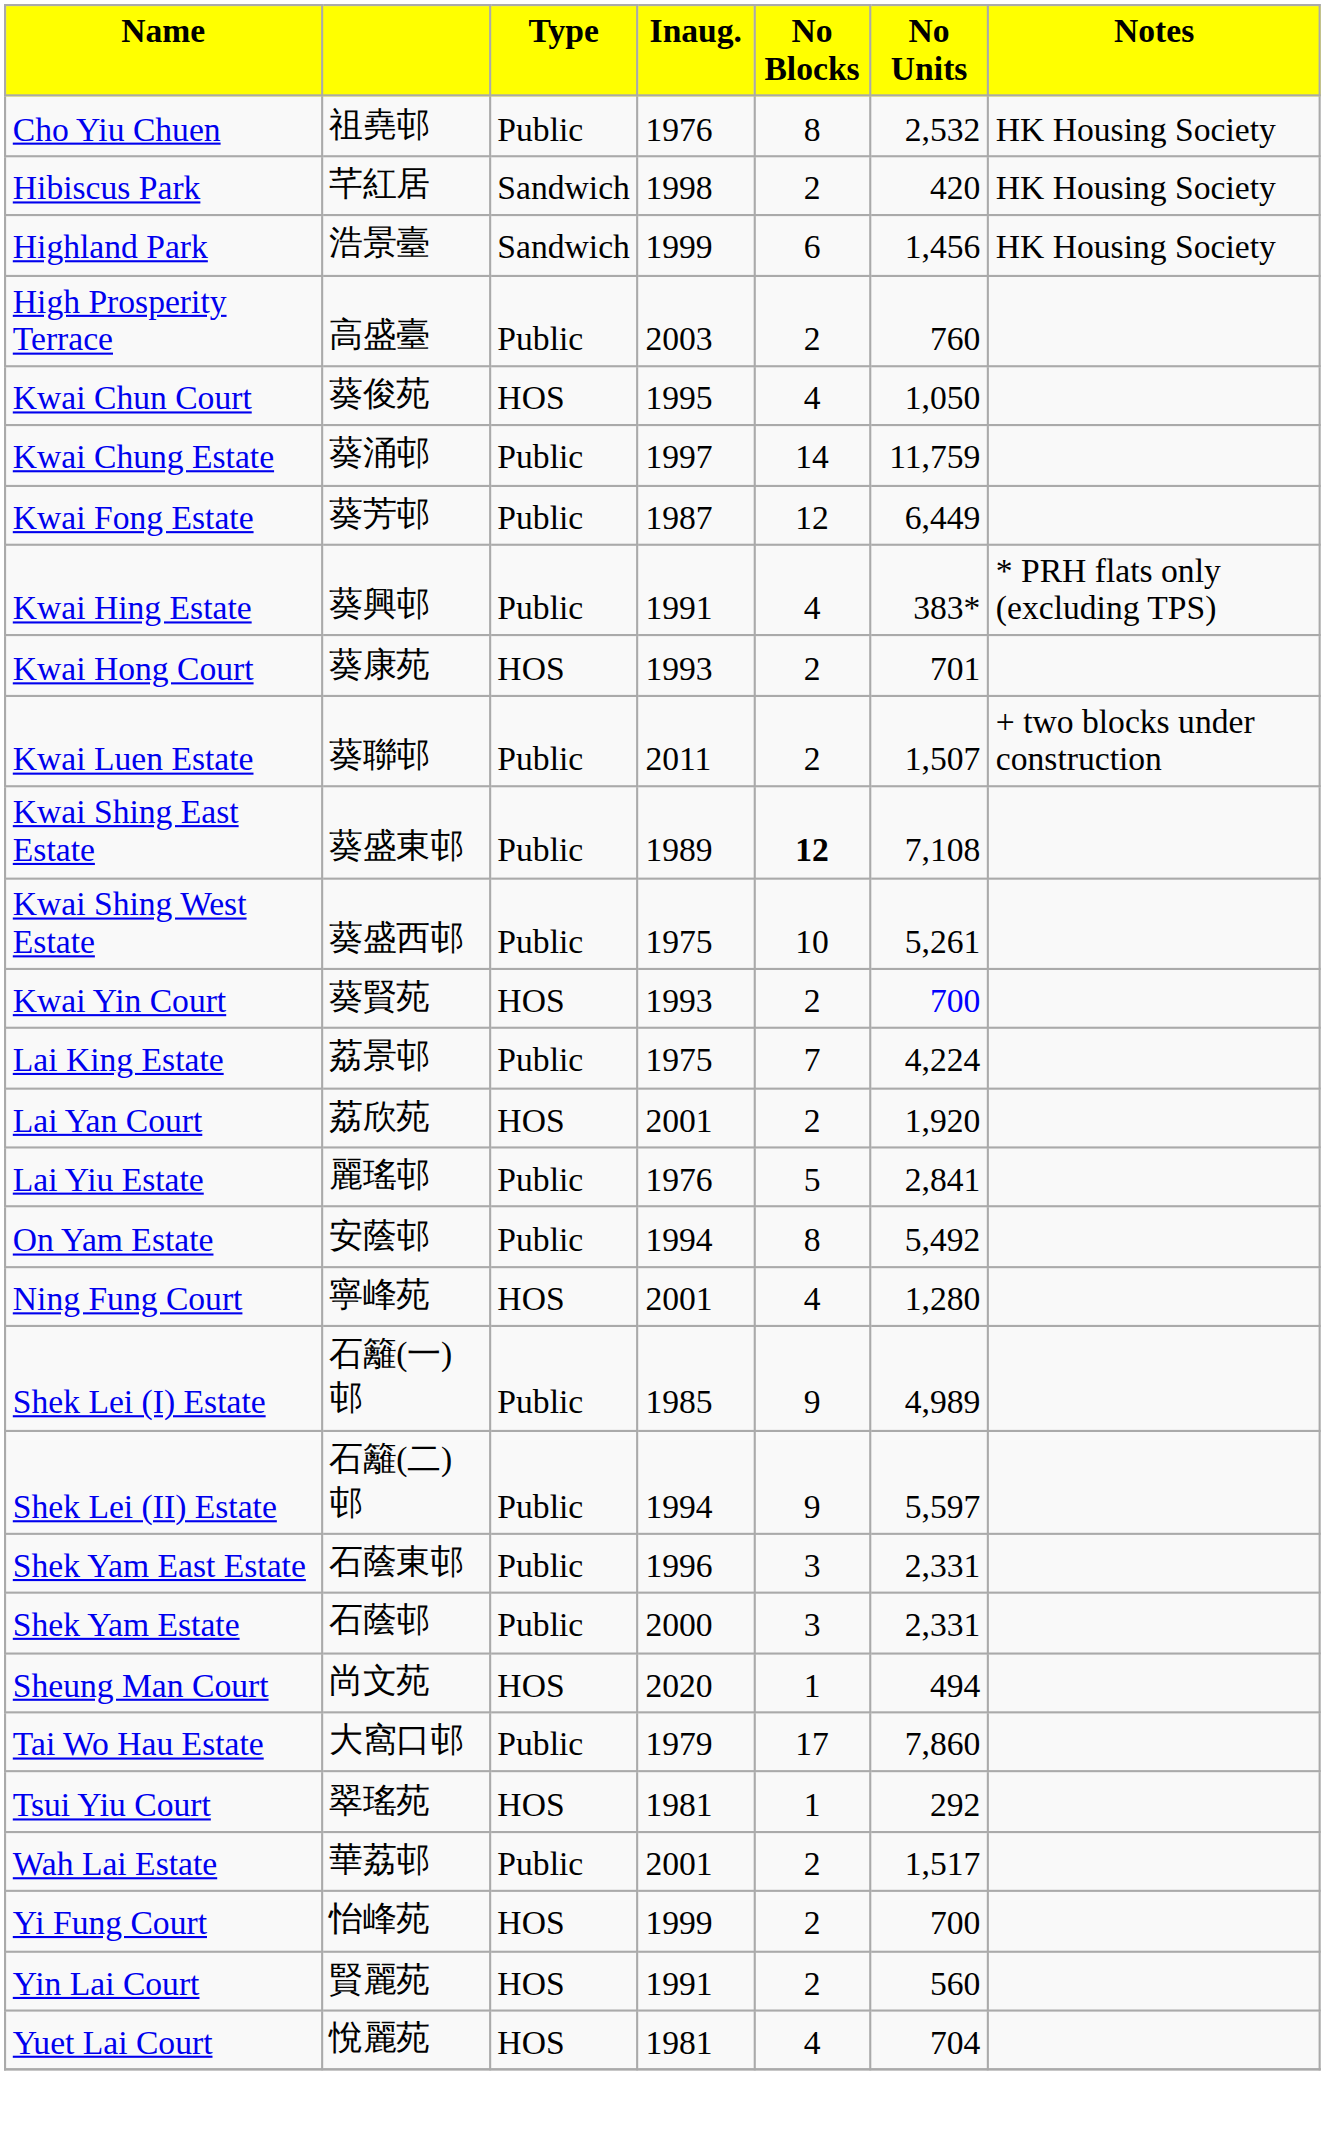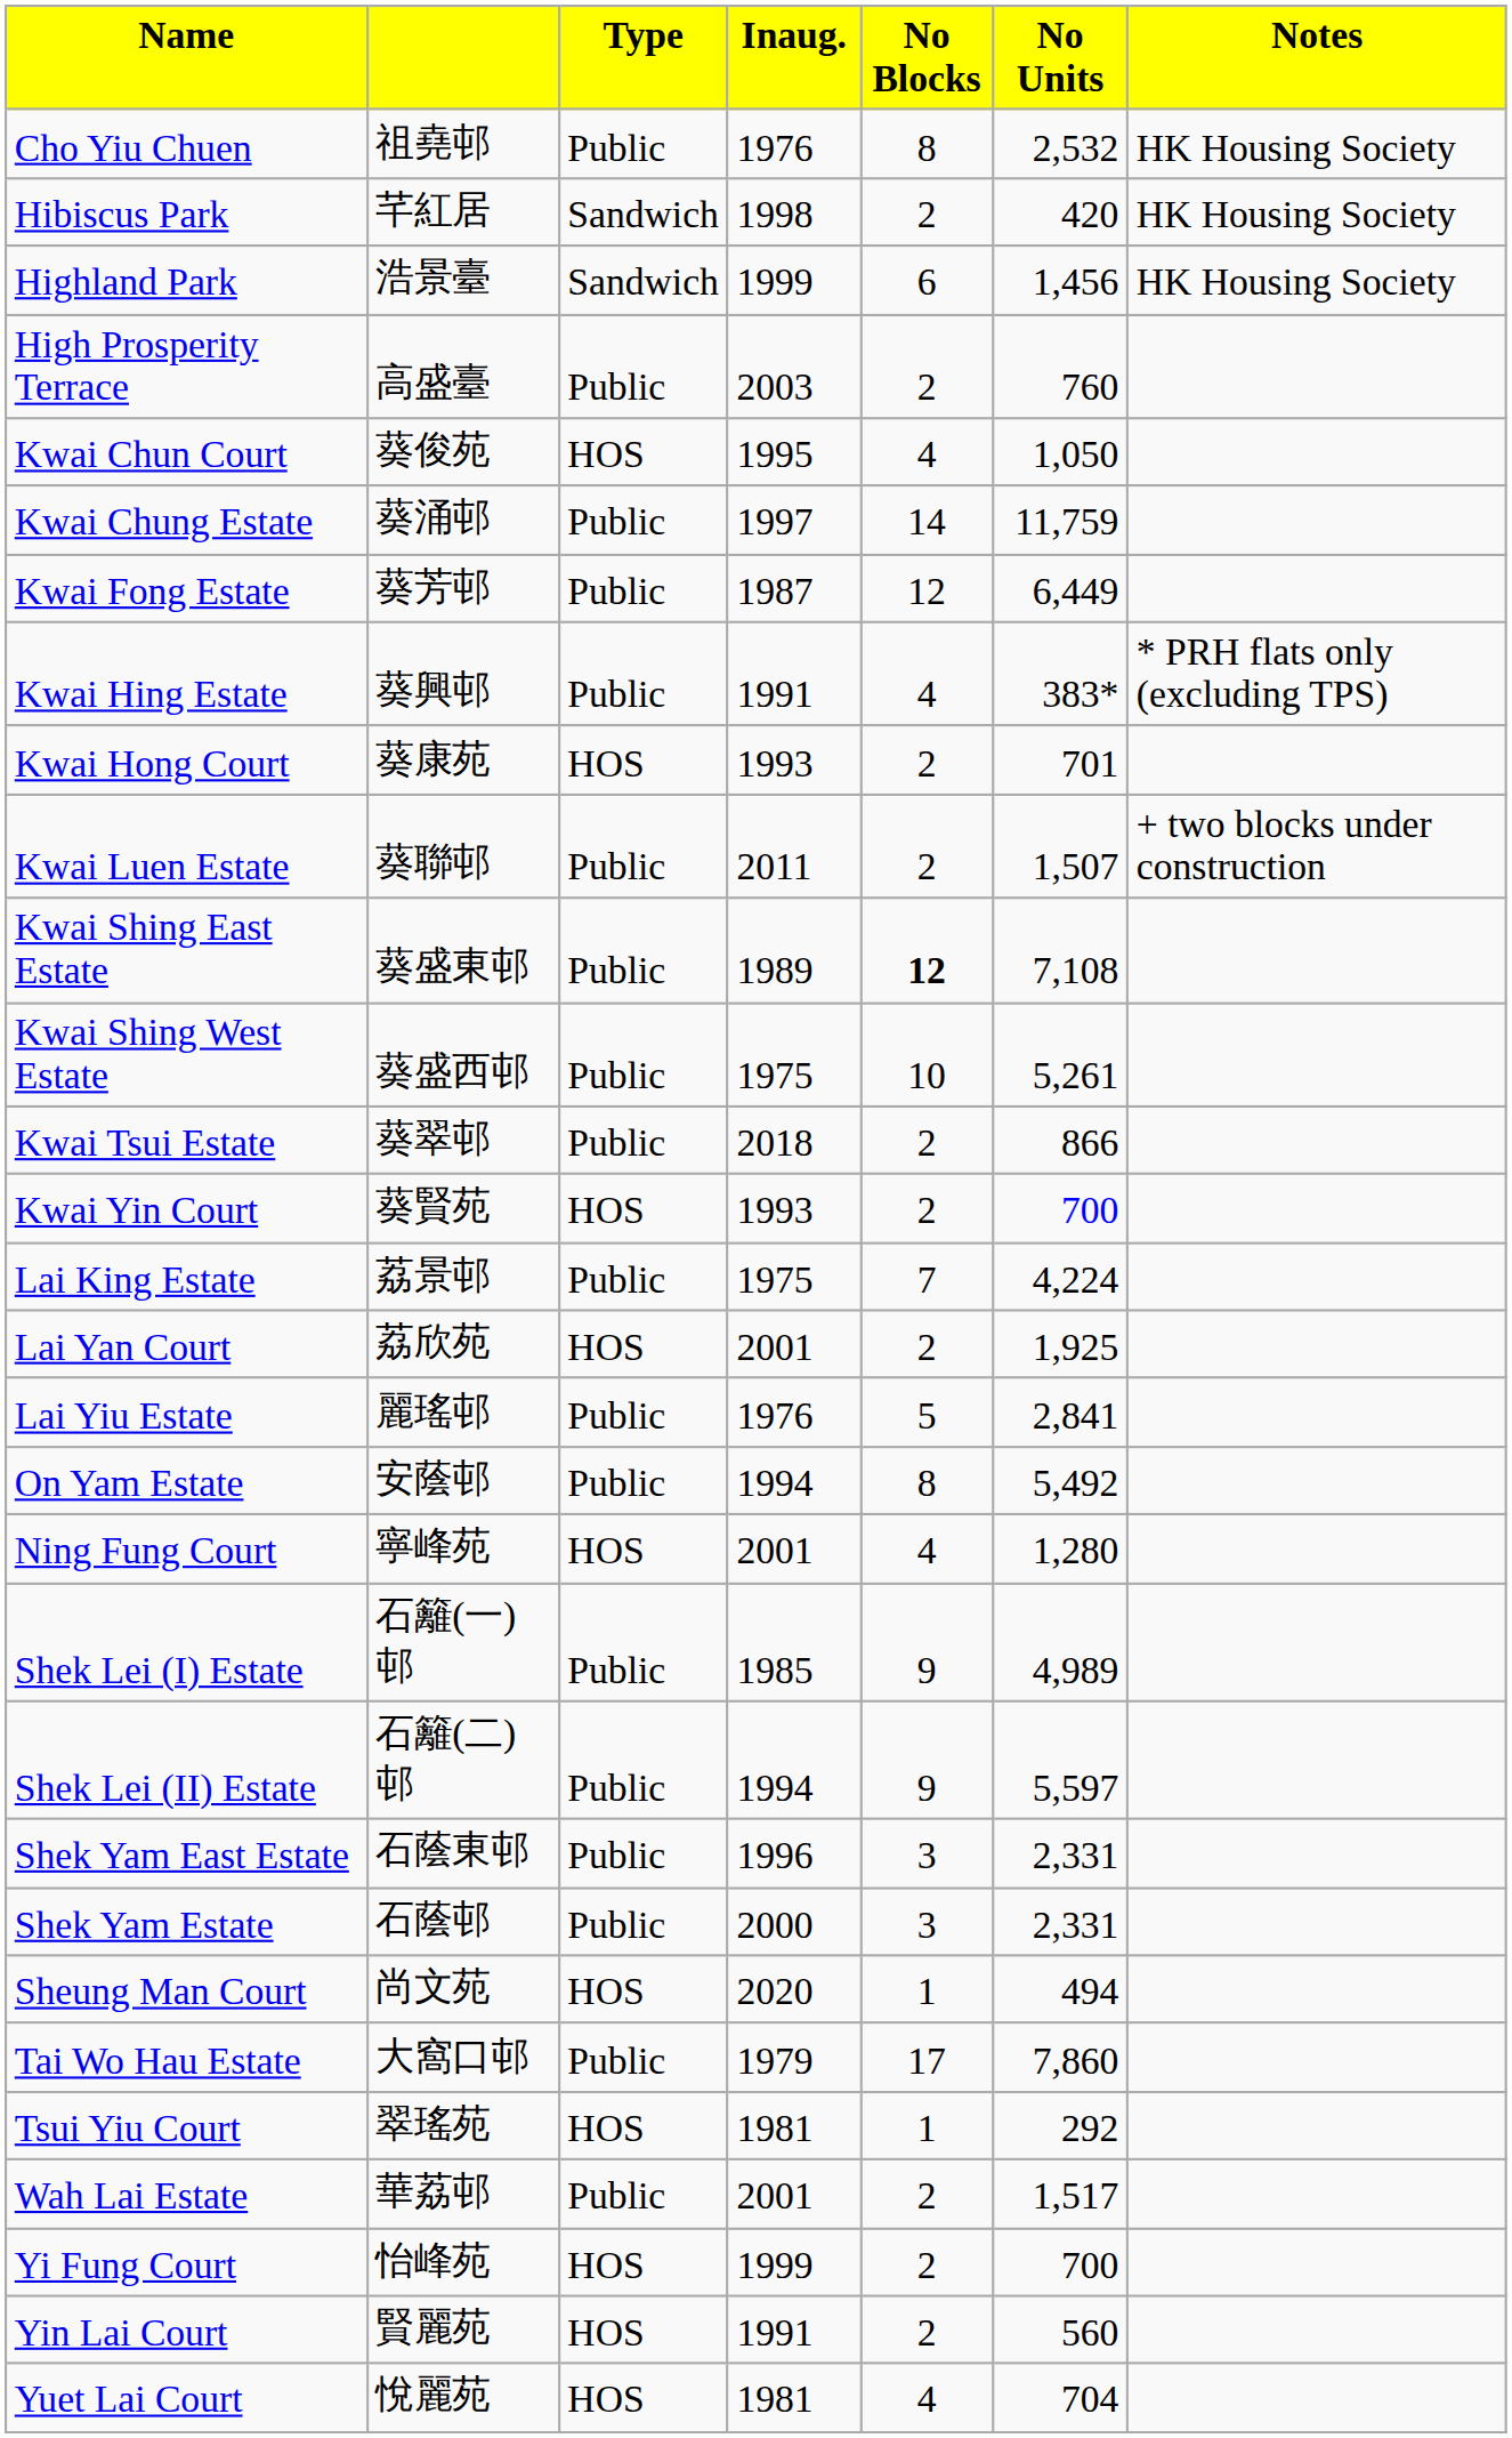+ row: Kwai Tsui Estate | 葵翠邨 | Public | 2018 | 2 | 866
Lai Yan Court | column 6: 1,920 -> 1,925
